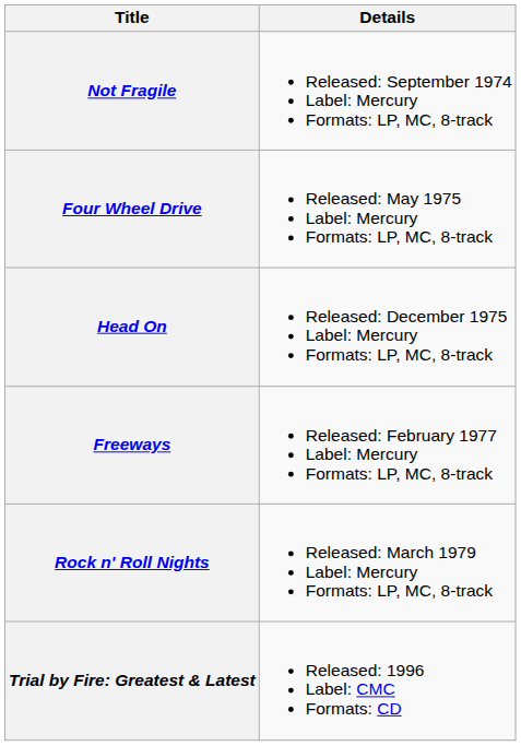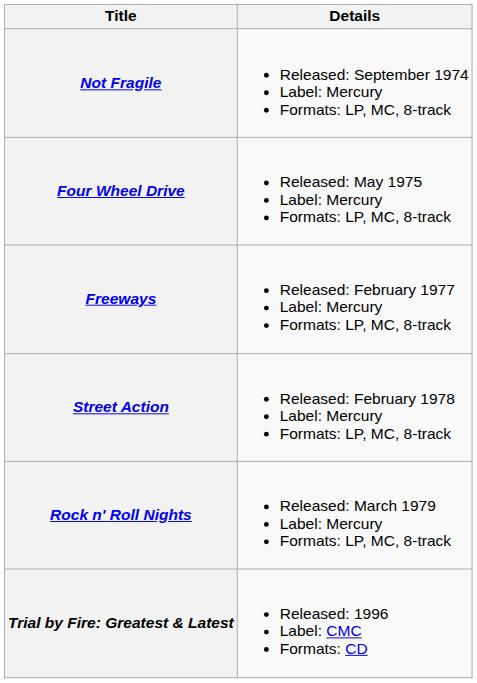- row: Head On | Released: December 1975 Label: Mercury Formats: LP, MC, 8-track
+ row: Street Action | Released: February 1978 Label: Mercury Formats: LP, MC, 8-track
